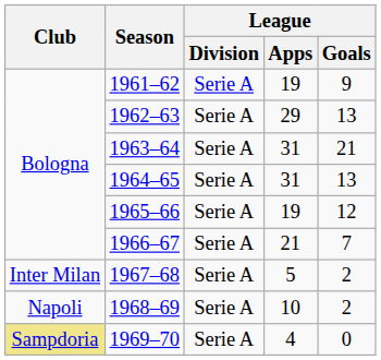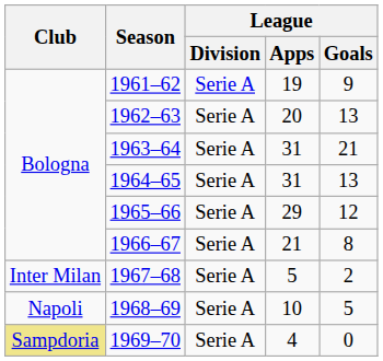1962–63 | League / Apps: 29 -> 20
1965–66 | League / Apps: 19 -> 29
1966–67 | League / Goals: 7 -> 8
1968–69 | League / Goals: 2 -> 5
